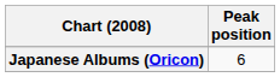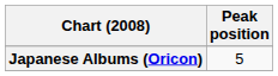Japanese Albums (Oricon) | Peak position: 6 -> 5
